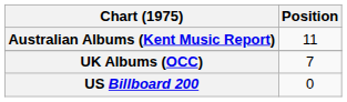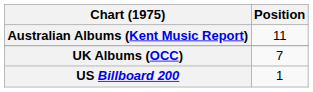US Billboard 200 | Position: 0 -> 1
